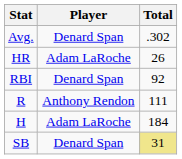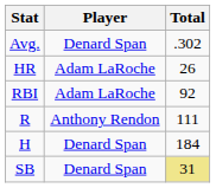RBI | Player: Denard Span -> Adam LaRoche
H | Player: Adam LaRoche -> Denard Span
